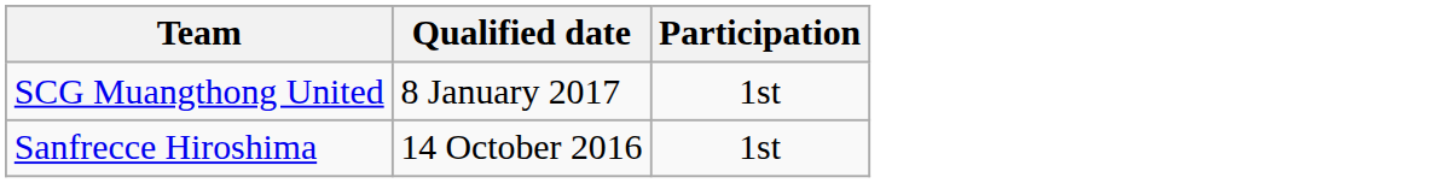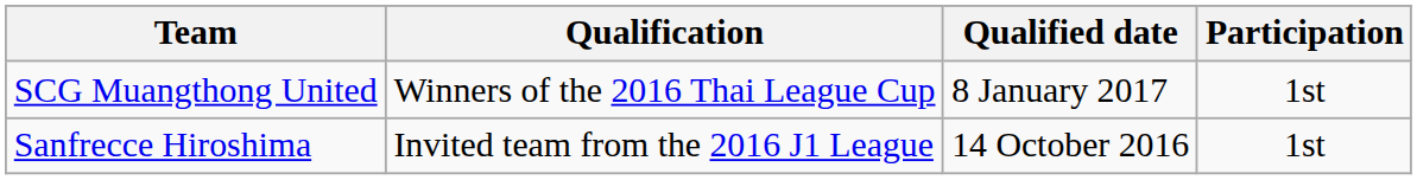+ column: Qualification | Winners of the 2016 Thai League Cup | Invited team from the 2016 J1 League
